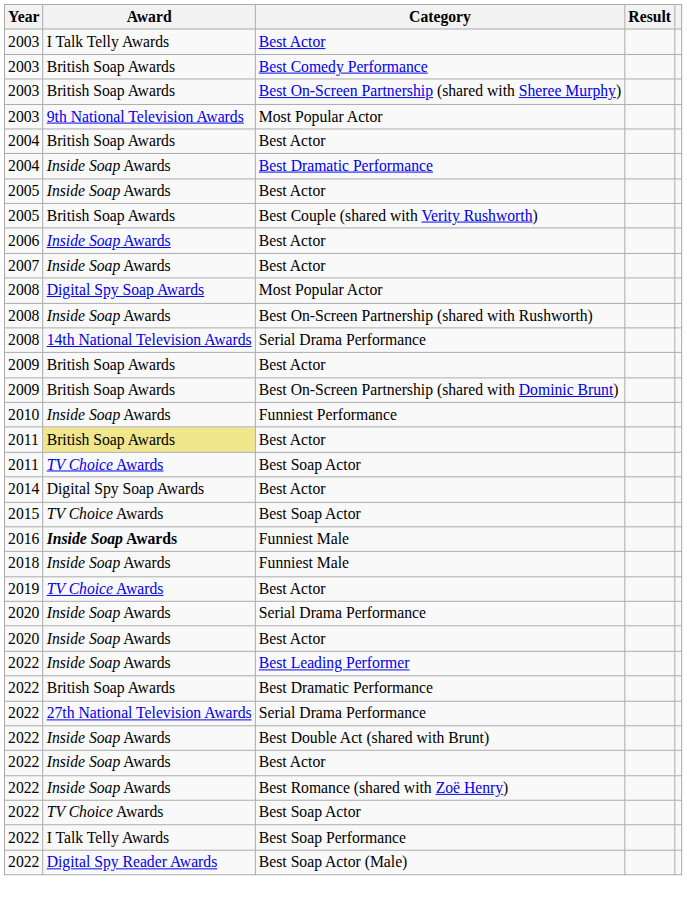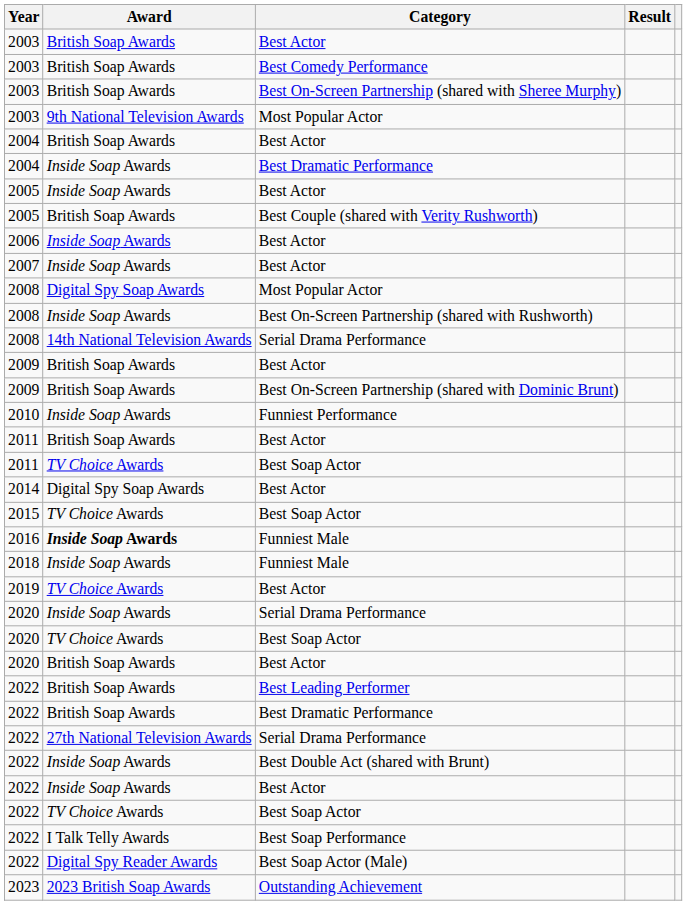2003 / Best Actor | Award: I Talk Telly Awards -> British Soap Awards
2011 / Best Actor | Award: khaki background -> no background
+ row: 2020 | TV Choice Awards | Best Soap Actor
2020 / Best Actor | Award: Inside Soap Awards -> British Soap Awards
Best Leading Performer | Award: Inside Soap Awards -> British Soap Awards
- row: 2022 | Inside Soap Awards | Best Romance (shared with Zoë Henry)
+ row: 2023 | 2023 British Soap Awards | Outstanding Achievement
